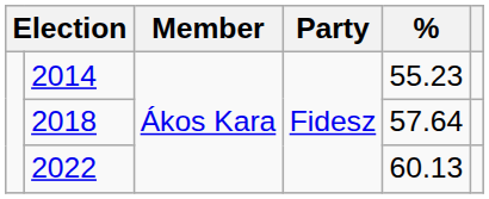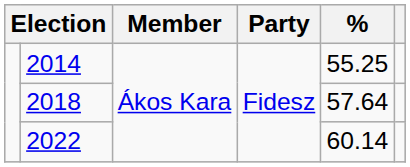2014 | %: 55.23 -> 55.25
2022 | %: 60.13 -> 60.14
